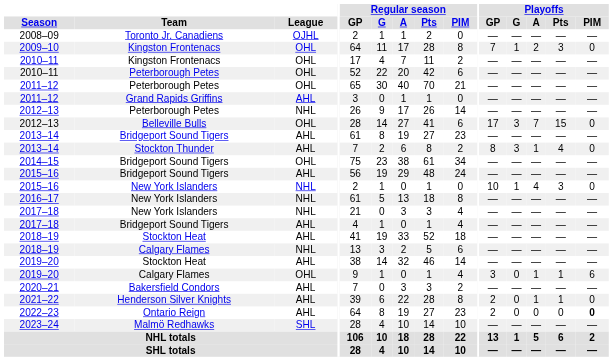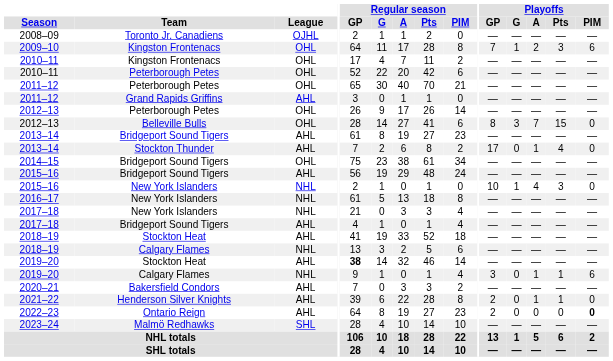2009–10 | Playoffs / PIM: 0 -> 6
2012–13 / Peterborough Petes | League: NHL -> OHL
2012–13 / Belleville Bulls | Playoffs / GP: 17 -> 8
2013–14 / Stockton Thunder | Playoffs / GP: 8 -> 17
2013–14 / Stockton Thunder | Playoffs / G: 3 -> 0
2019–20 / Stockton Heat | Regular season / GP: normal -> bold
2019–20 / Calgary Flames | League: OHL -> NHL
